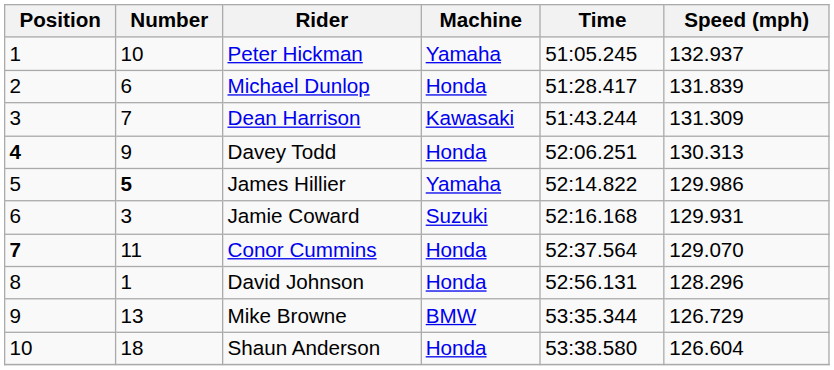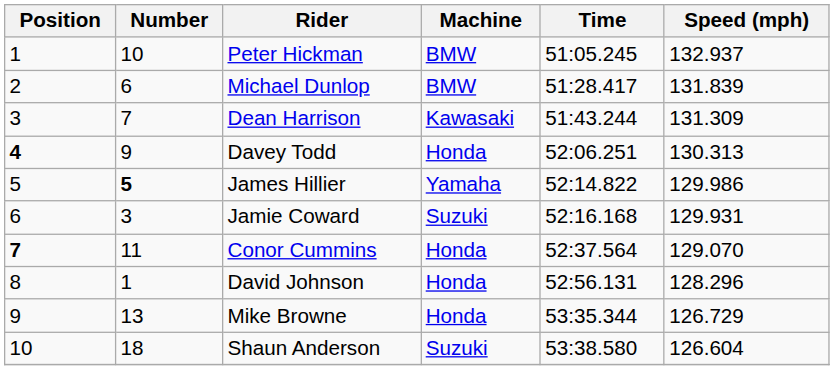Peter Hickman | Machine: Yamaha -> BMW
Michael Dunlop | Machine: Honda -> BMW
Mike Browne | Machine: BMW -> Honda
Shaun Anderson | Machine: Honda -> Suzuki
